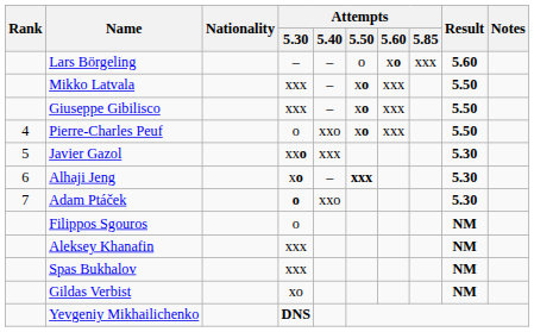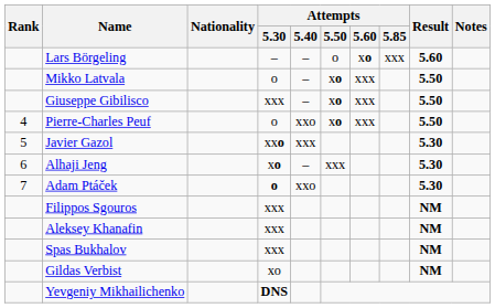Mikko Latvala | Attempts / 5.30: xxx -> o
Alhaji Jeng | Attempts / 5.50: bold -> normal
Filippos Sgouros | Attempts / 5.30: o -> xxx
